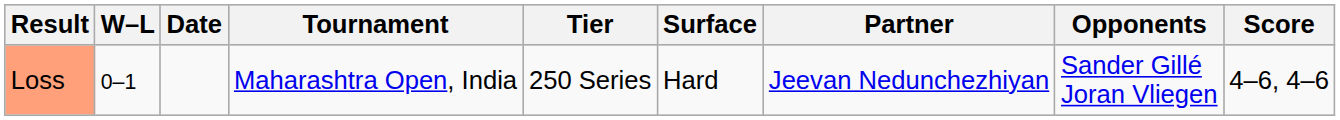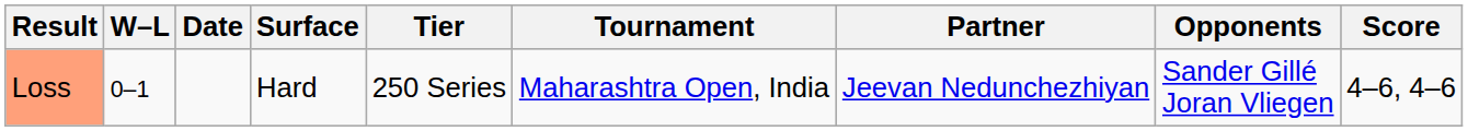columns swapped: Tournament <-> Surface
